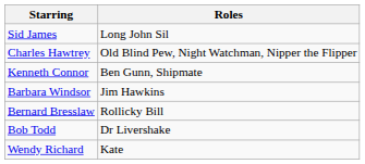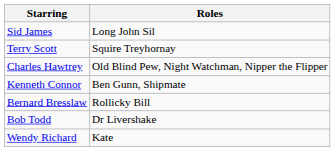+ row: Terry Scott | Squire Treyhornay
- row: Barbara Windsor | Jim Hawkins
